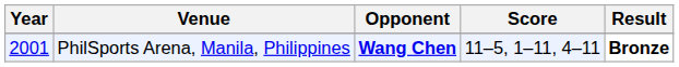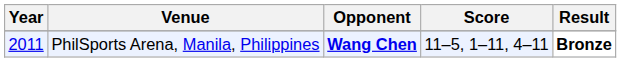PhilSports Arena, Manila, Philippines | Year: 2001 -> 2011
